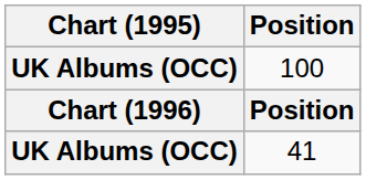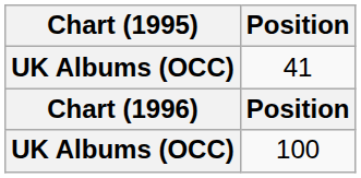rows swapped: 41 <-> 100
